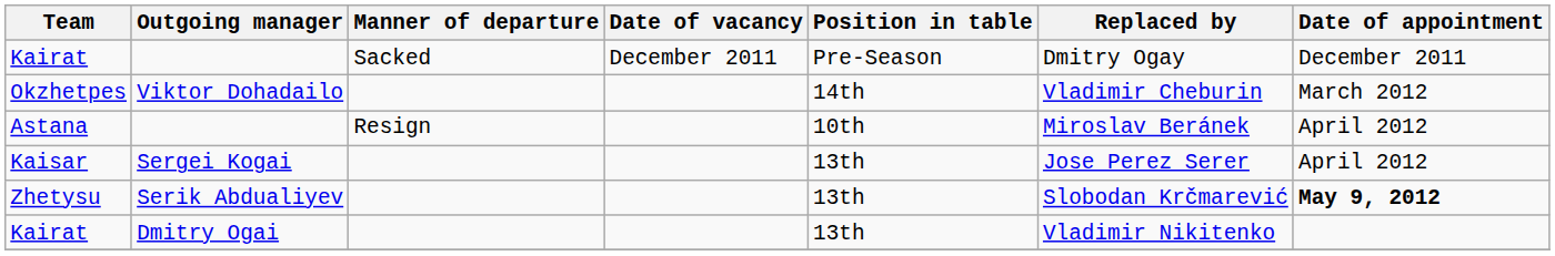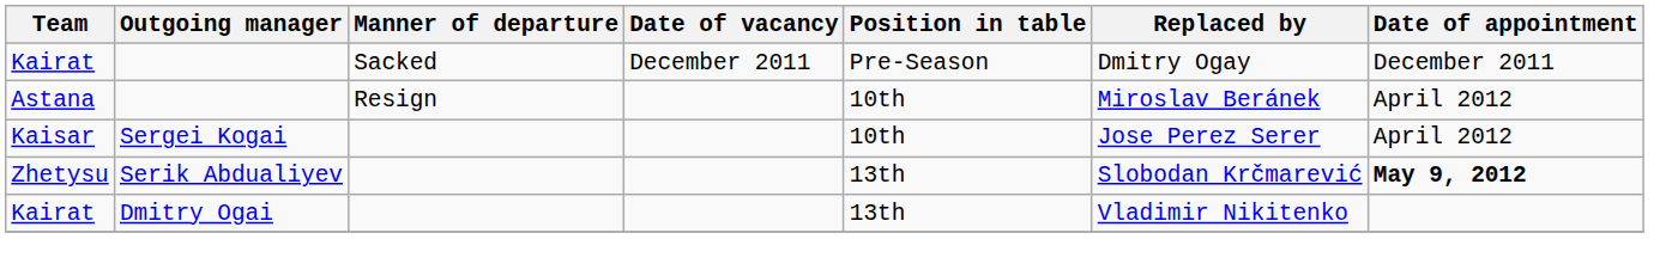- row: Okzhetpes | Viktor Dohadailo | 14th | Vladimir Cheburin | March 2012
Kaisar | Position in table: 13th -> 10th
